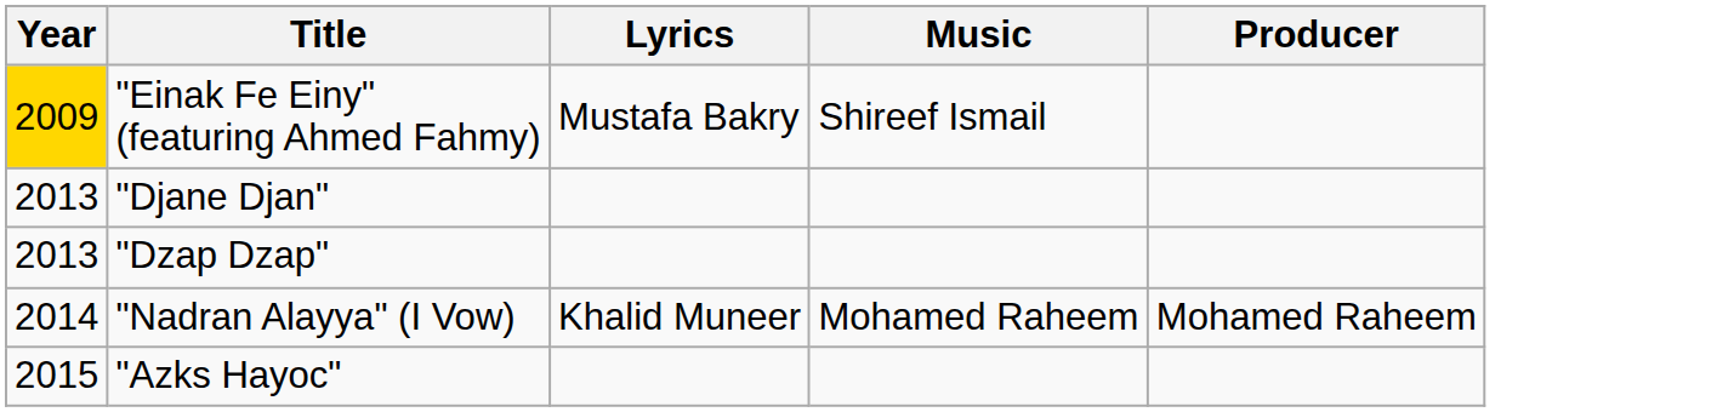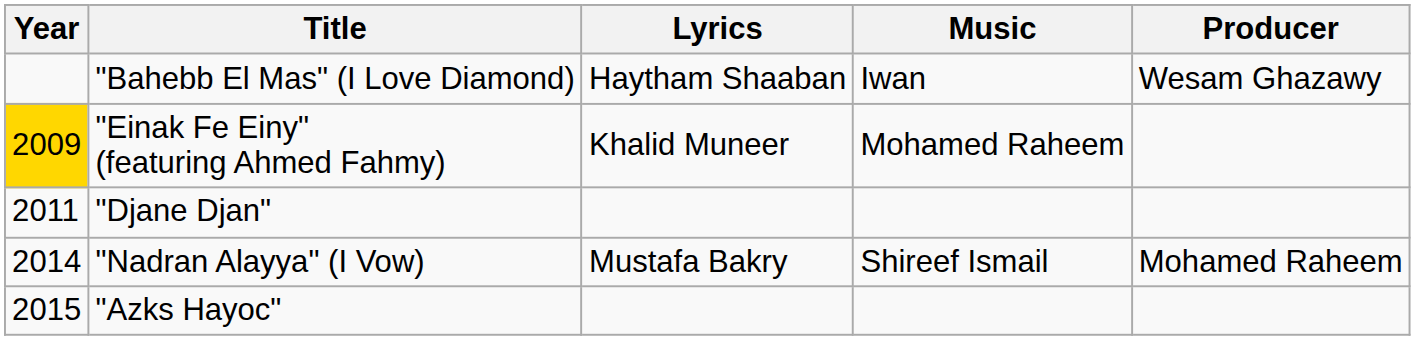+ row: "Bahebb El Mas" (I Love Diamond) | Haytham Shaaban | Iwan | Wesam Ghazawy
"Einak Fe Einy" (featuring Ahmed Fahmy) | Lyrics: Mustafa Bakry -> Khalid Muneer
"Einak Fe Einy" (featuring Ahmed Fahmy) | Music: Shireef Ismail -> Mohamed Raheem
"Djane Djan" | Year: 2013 -> 2011
- row: 2013 | "Dzap Dzap"
"Nadran Alayya" (I Vow) | Lyrics: Khalid Muneer -> Mustafa Bakry
"Nadran Alayya" (I Vow) | Music: Mohamed Raheem -> Shireef Ismail
